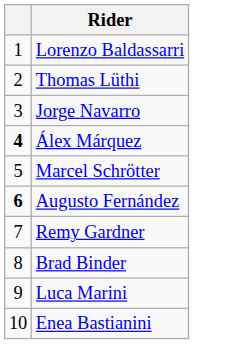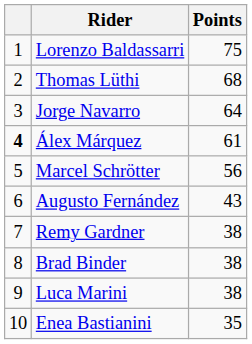+ column: Points | 75 | 68 | 64 | 61 | 56 | 43 | 38 | 38 | 38 | 35
Augusto Fernández | column 1: bold -> normal
